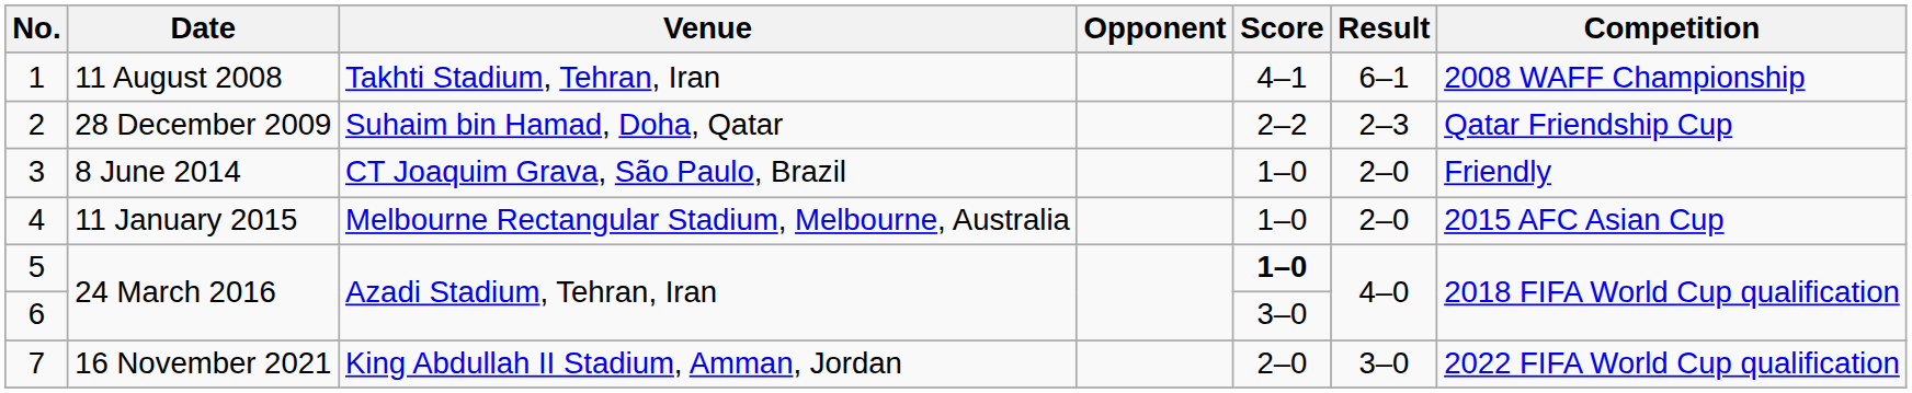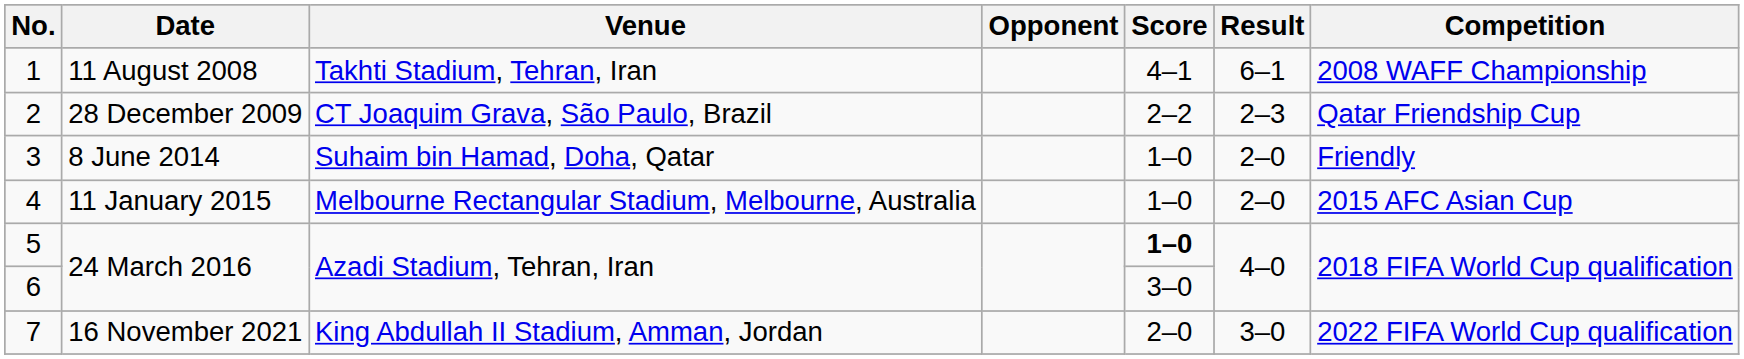2 | Venue: Suhaim bin Hamad, Doha, Qatar -> CT Joaquim Grava, São Paulo, Brazil
3 | Venue: CT Joaquim Grava, São Paulo, Brazil -> Suhaim bin Hamad, Doha, Qatar
